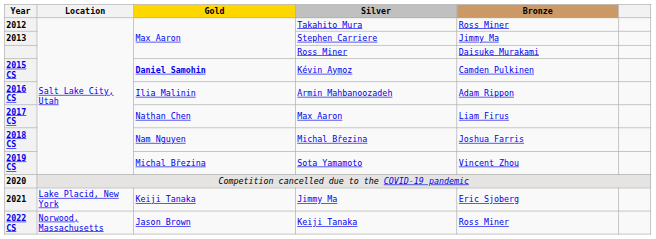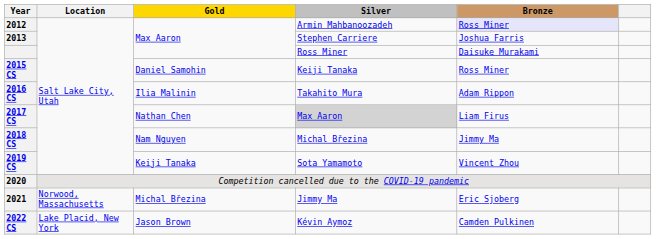2012 | Silver: Takahito Mura -> Armin Mahbanoozadeh
2012 | Bronze: no background -> lavender background
2013 | Bronze: Jimmy Ma -> Joshua Farris
2015 CS | Gold: bold -> normal
2015 CS | Silver: Kévin Aymoz -> Keiji Tanaka
2015 CS | Bronze: Camden Pulkinen -> Ross Miner
2016 CS | Silver: Armin Mahbanoozadeh -> Takahito Mura
2017 CS | Silver: no background -> lightgrey background
2018 CS | Bronze: Joshua Farris -> Jimmy Ma
2019 CS | Gold: Michal Březina -> Keiji Tanaka
2021 | Location: Lake Placid, New York -> Norwood, Massachusetts
2021 | Gold: Keiji Tanaka -> Michal Březina
2022 CS | Location: Norwood, Massachusetts -> Lake Placid, New York
2022 CS | Silver: Keiji Tanaka -> Kévin Aymoz
2022 CS | Bronze: Ross Miner -> Camden Pulkinen
